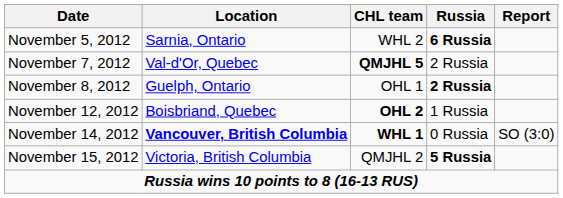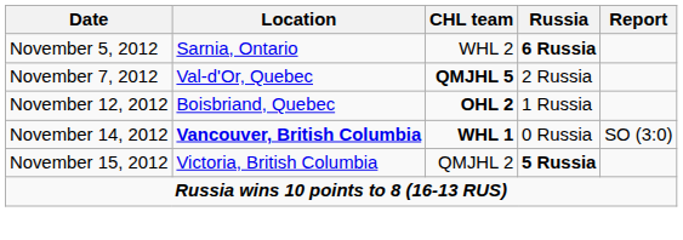- row: November 8, 2012 | Guelph, Ontario | OHL 1 | 2 Russia
